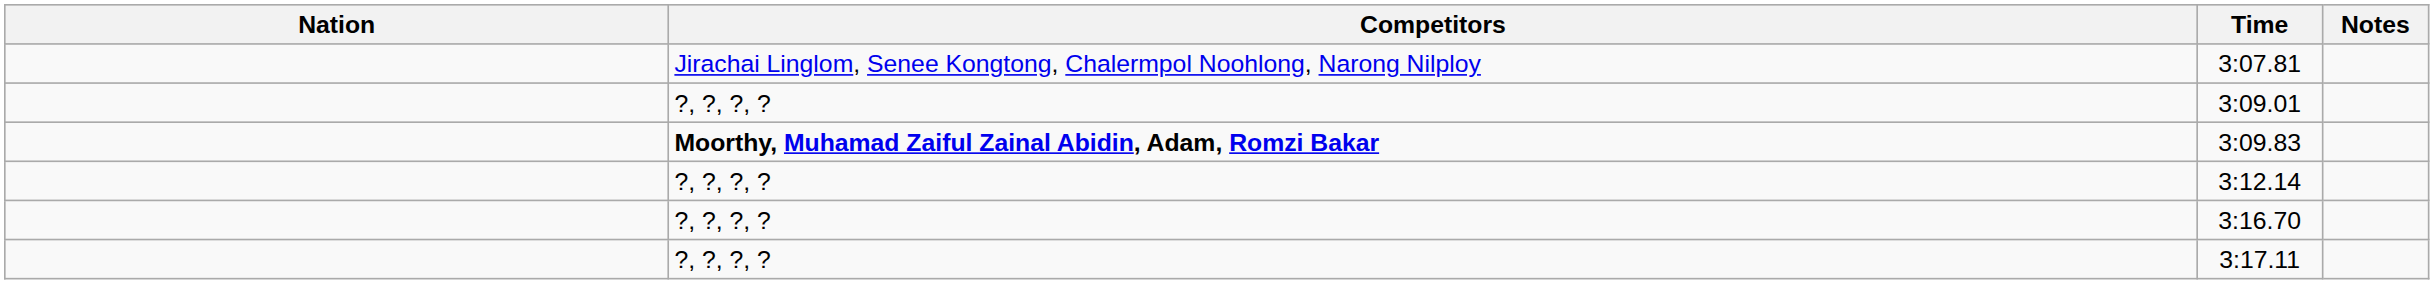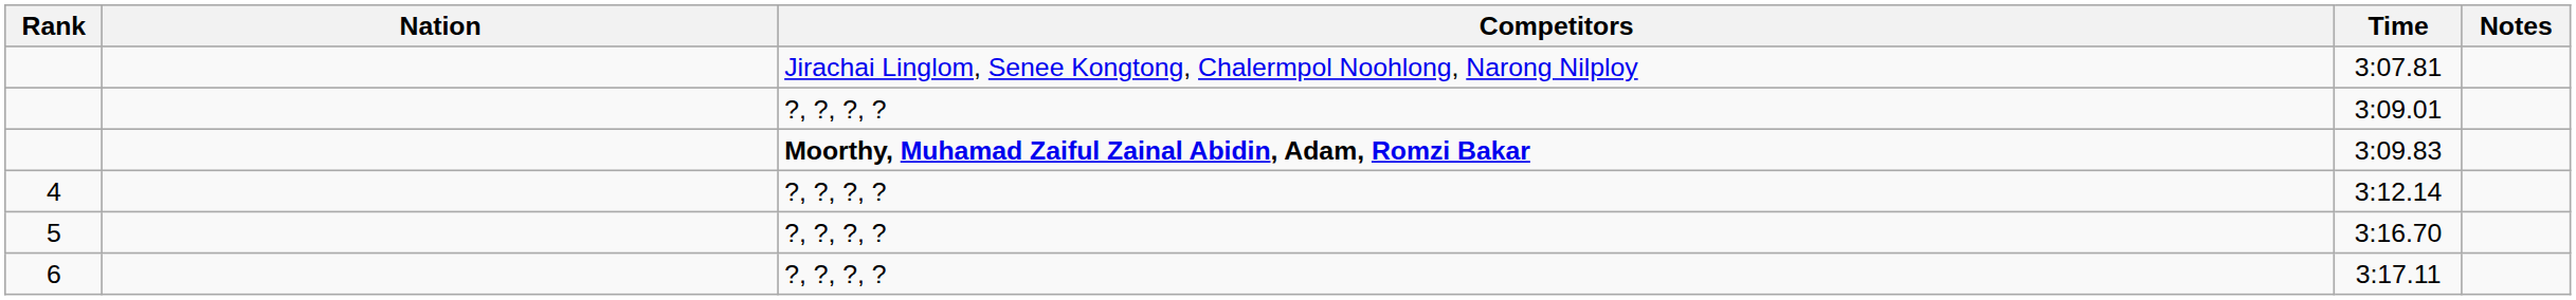+ column: Rank | 4 | 5 | 6
